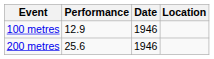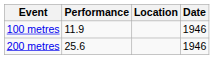columns swapped: Location <-> Date
100 metres | Performance: 12.9 -> 11.9
